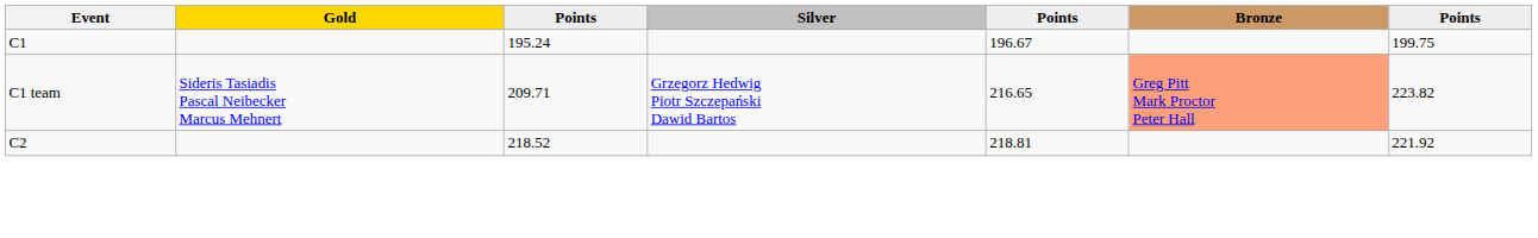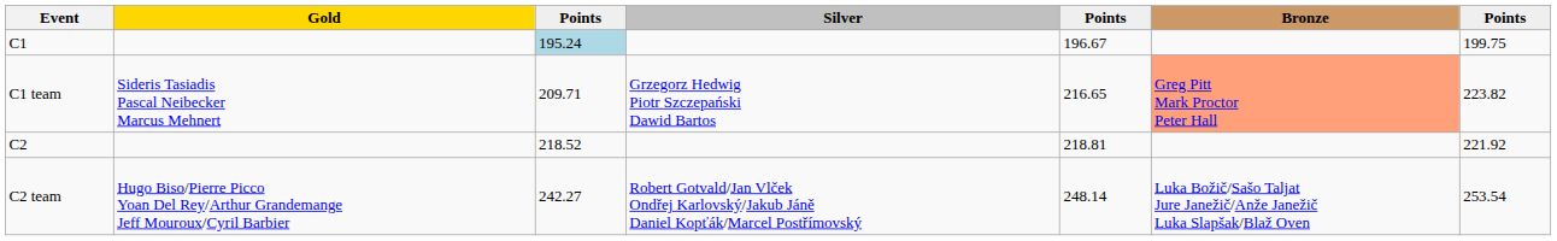C1 | column 3: no background -> lightblue background
+ row: C2 team | Hugo Biso/Pierre Picco Yoan Del Rey/Arthur Grandemange Jeff Mouroux/Cyril Barbier | 242.27 | Robert Gotvald/Jan Vlček Ondřej Karlovský/Jakub Jáně Daniel Kopťák/Marcel Postřímovský | 248.14 | Luka Božič/Sašo Taljat Jure Janežič/Anže Janežič Luka Slapšak/Blaž Oven | 253.54
